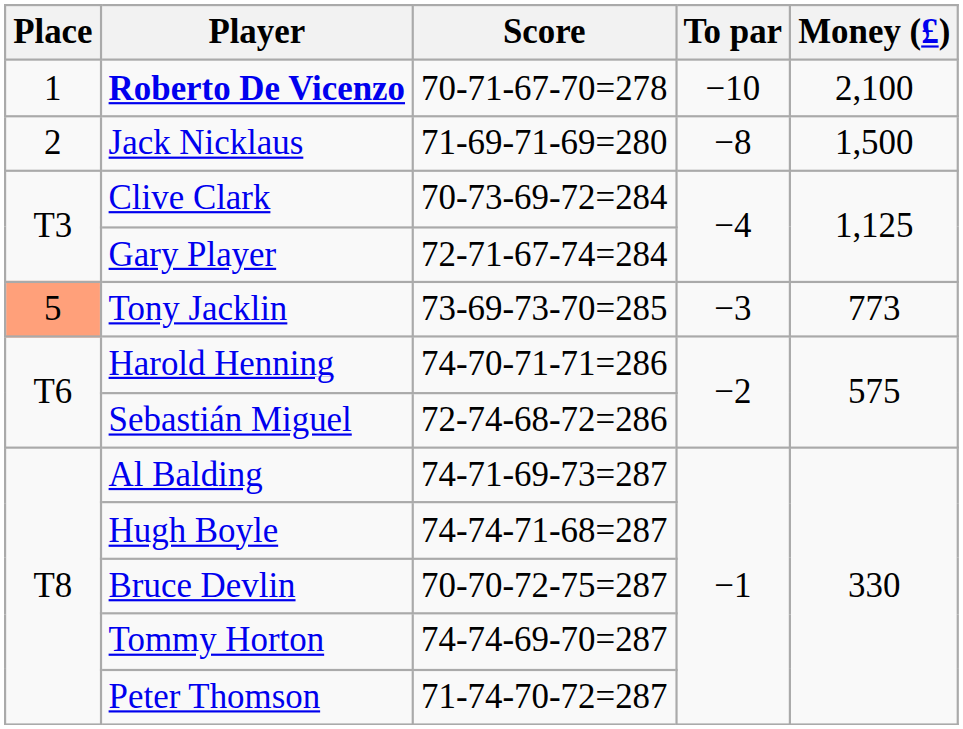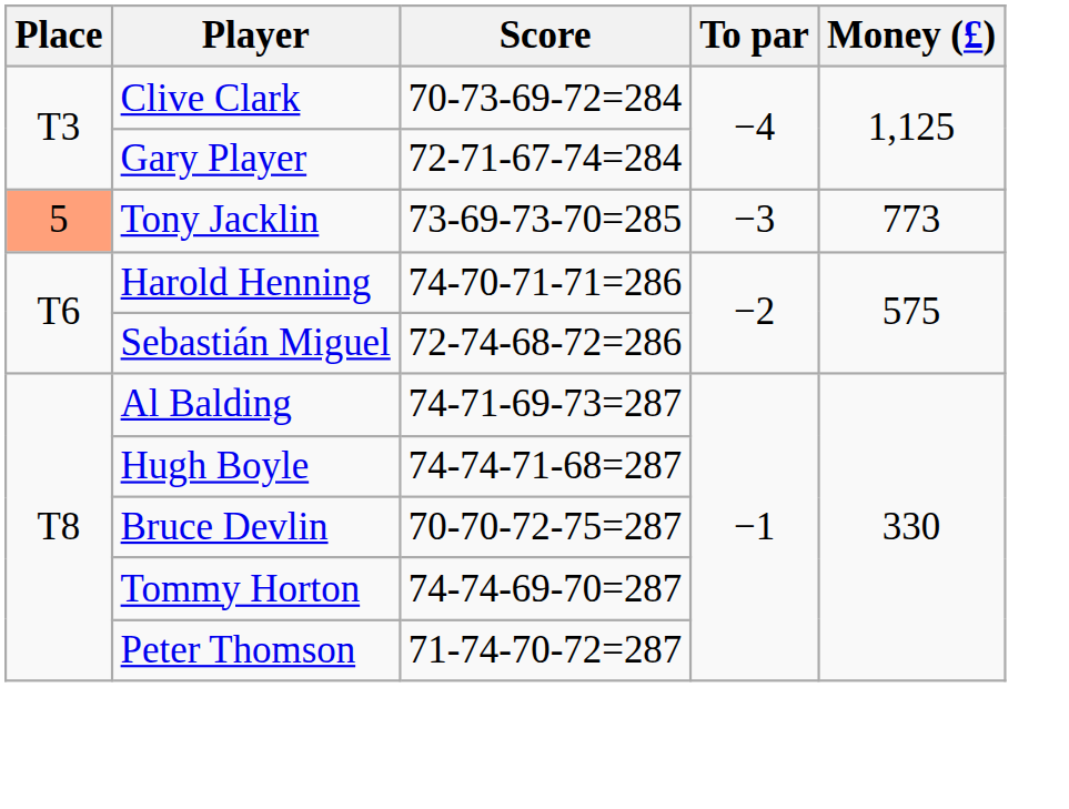- row: 1 | Roberto De Vicenzo | 70-71-67-70=278 | −10 | 2,100
- row: 2 | Jack Nicklaus | 71-69-71-69=280 | −8 | 1,500
